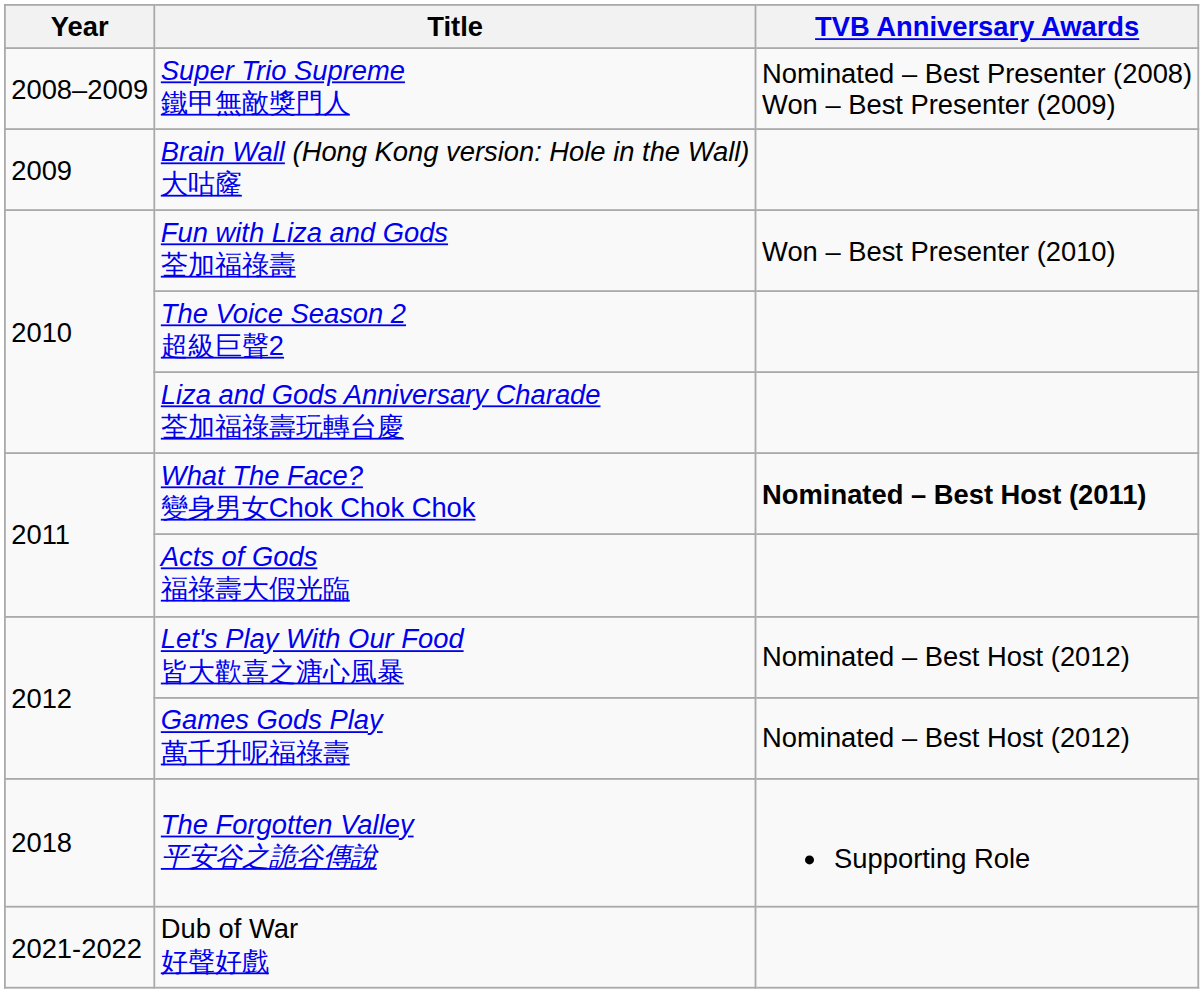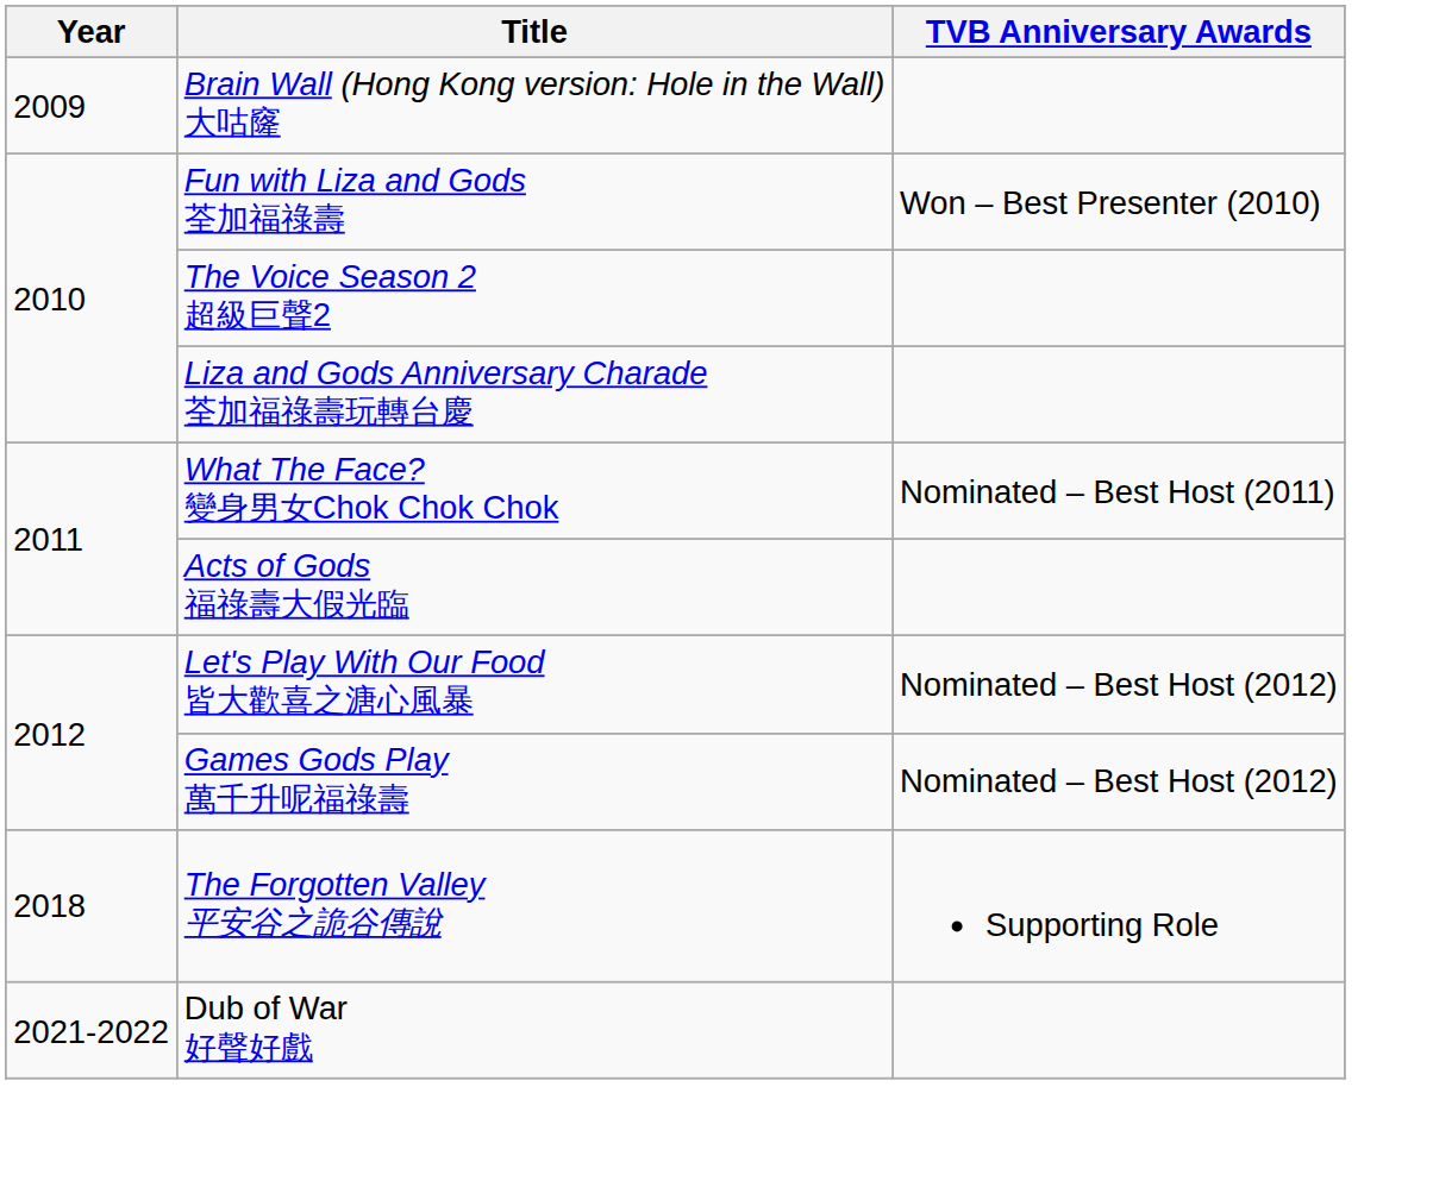- row: 2008–2009 | Super Trio Supreme 鐵甲無敵獎門人 | Nominated – Best Presenter (2008) Won – Best Presenter (2009)
What The Face? 變身男女Chok Chok Chok | TVB Anniversary Awards: bold -> normal
